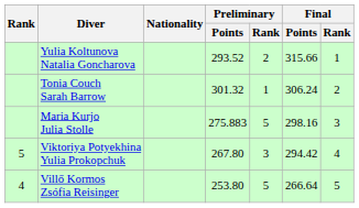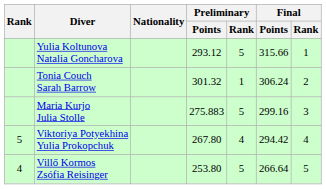Yulia Koltunova Natalia Goncharova | Preliminary / Points: 293.52 -> 293.12
Yulia Koltunova Natalia Goncharova | Preliminary / Rank: 2 -> 5
Maria Kurjo Julia Stolle | Final / Points: 298.16 -> 299.16
Viktoriya Potyekhina Yulia Prokopchuk | Preliminary / Rank: 3 -> 4
